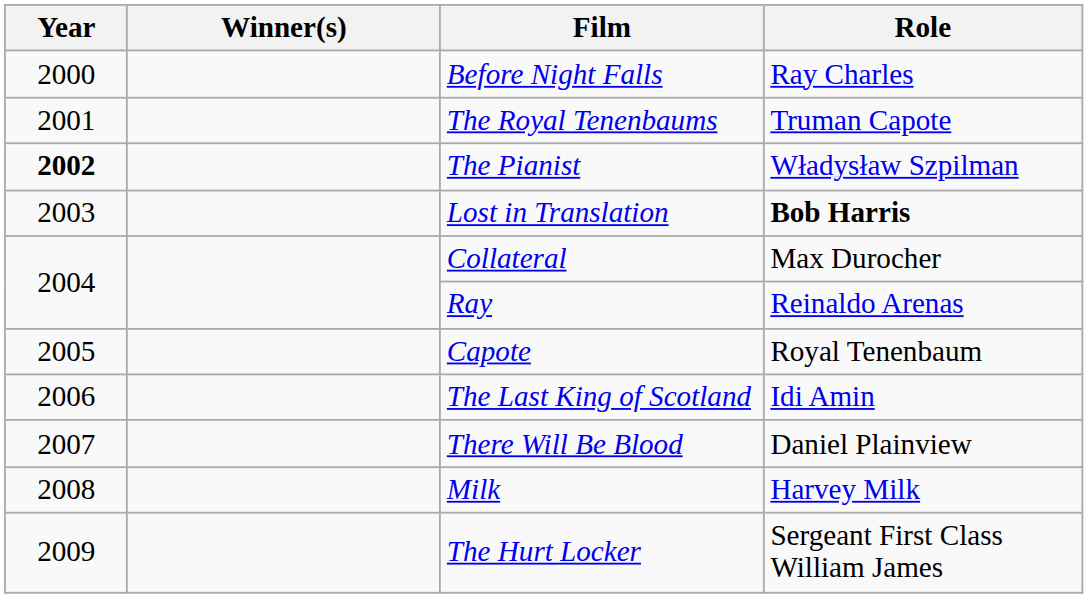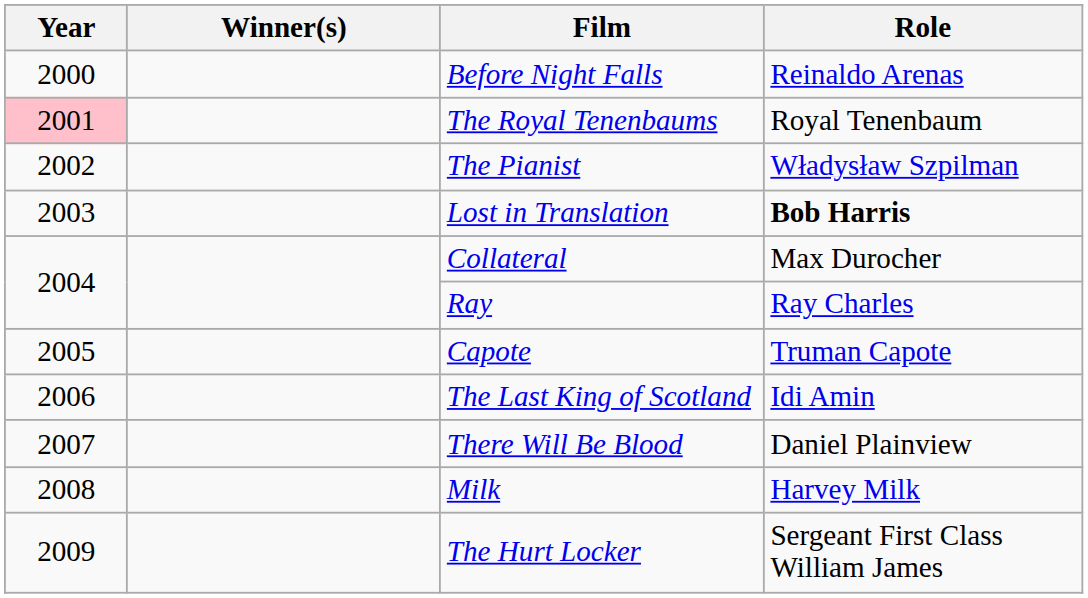Before Night Falls | Role: Ray Charles -> Reinaldo Arenas
The Royal Tenenbaums | Year: no background -> pink background
The Royal Tenenbaums | Role: Truman Capote -> Royal Tenenbaum
The Pianist | Year: bold -> normal
Ray | Role: Reinaldo Arenas -> Ray Charles
Capote | Role: Royal Tenenbaum -> Truman Capote
